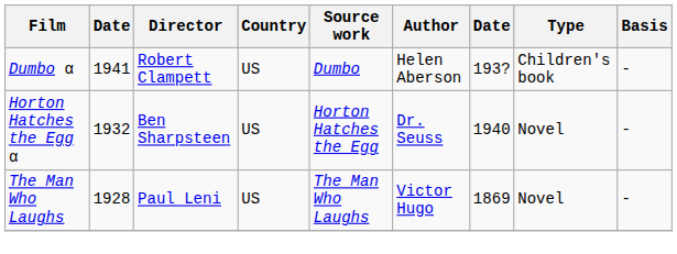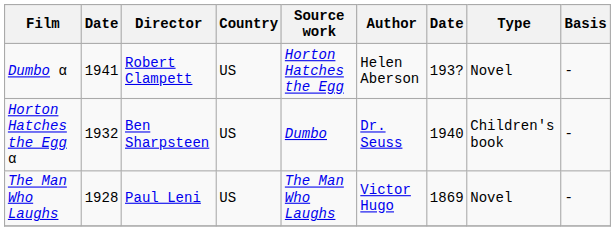Dumbo α | Source work: Dumbo -> Horton Hatches the Egg
Dumbo α | Type: Children's book -> Novel
Horton Hatches the Egg α | Source work: Horton Hatches the Egg -> Dumbo
Horton Hatches the Egg α | Type: Novel -> Children's book
